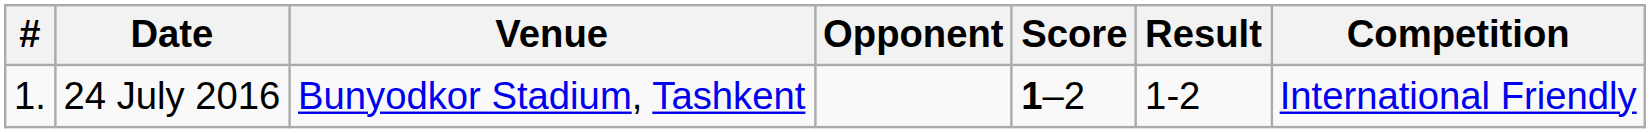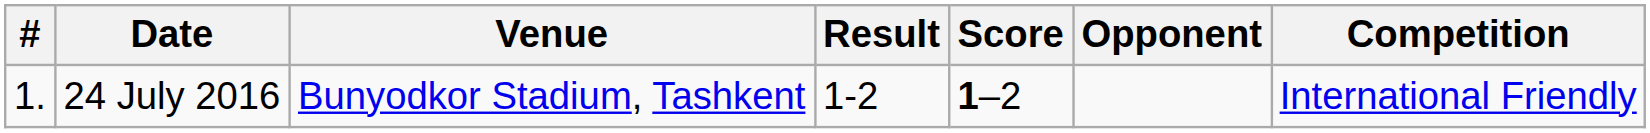columns swapped: Opponent <-> Result
